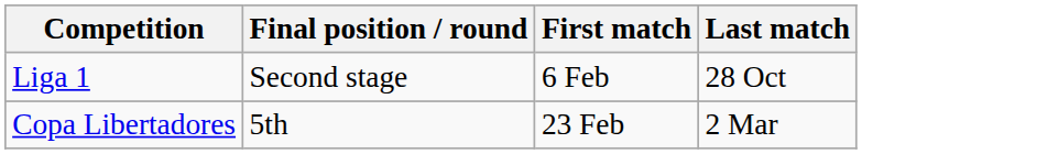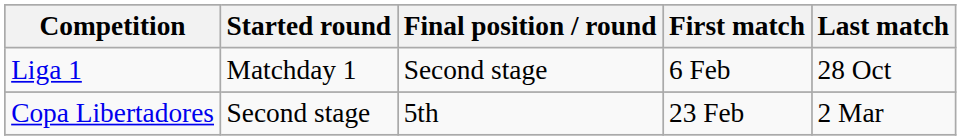+ column: Started round | Matchday 1 | Second stage
